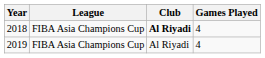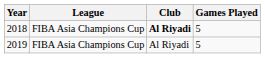2018 | Games Played: 4 -> 5
2019 | Games Played: 4 -> 5
